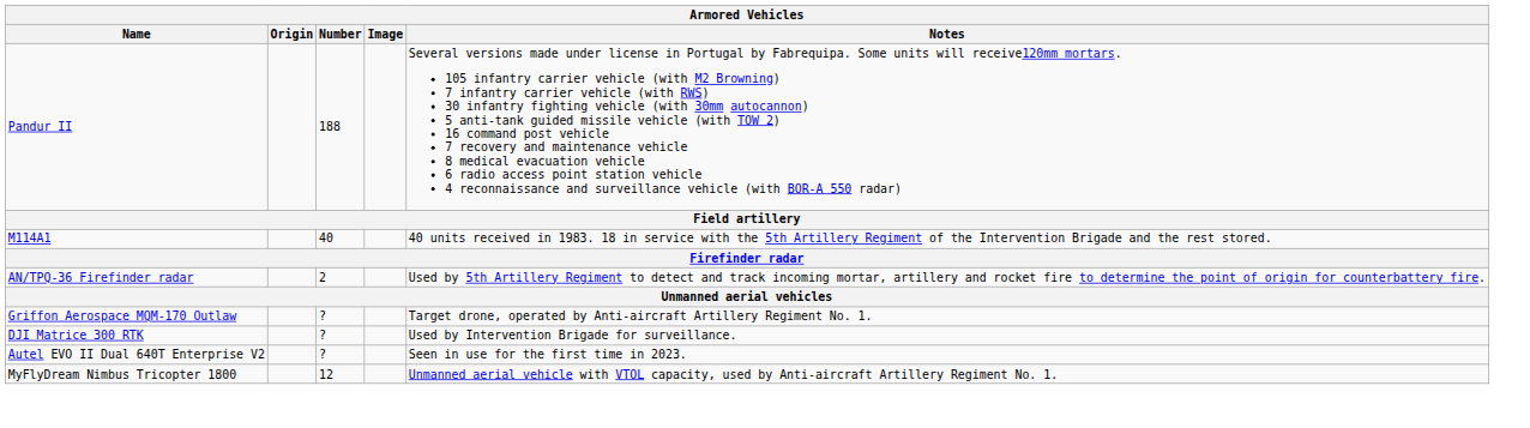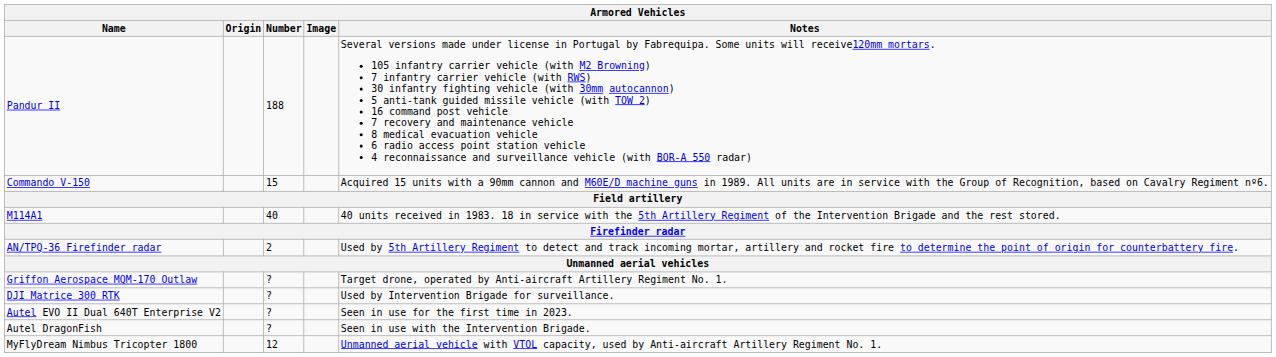+ row: Commando V-150 | 15 | Acquired 15 units with a 90mm cannon and M60E/D machine guns in 1989. All units are in service with the Group of Recognition, based on Cavalry Regiment nº6.
+ row: Autel DragonFish | ? | Seen in use with the Intervention Brigade.
